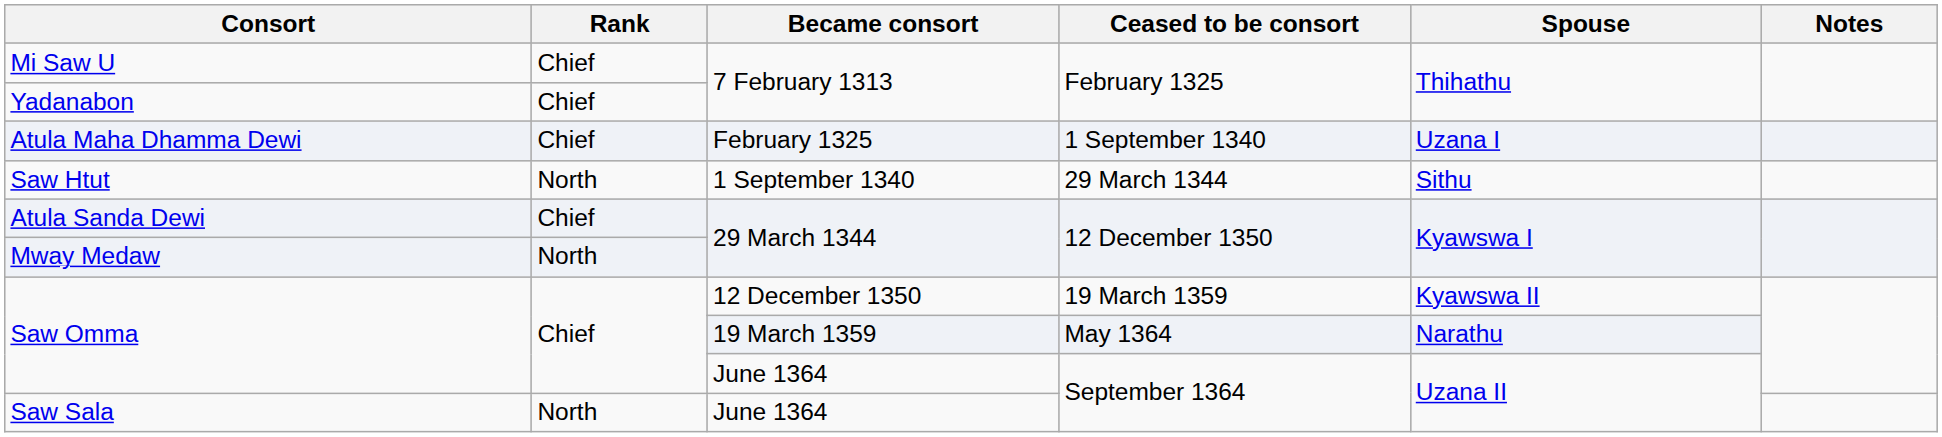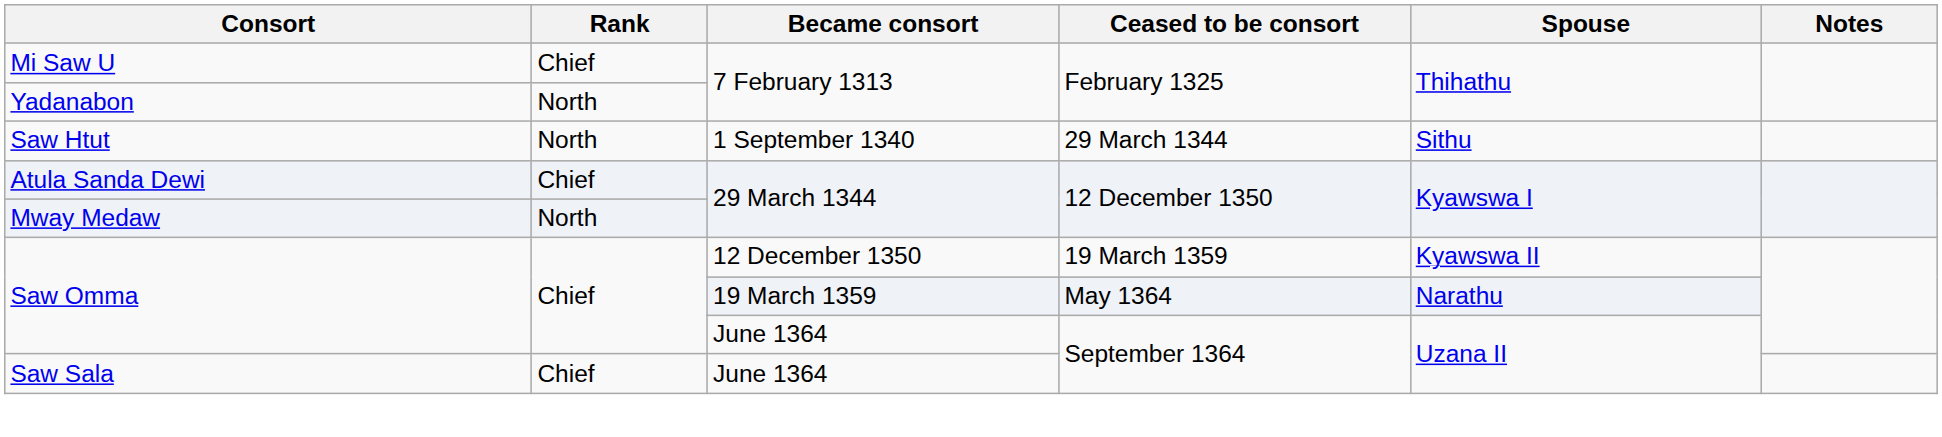Yadanabon | Rank: Chief -> North
- row: Atula Maha Dhamma Dewi | Chief | February 1325 | 1 September 1340 | Uzana I
Saw Sala | Rank: North -> Chief
